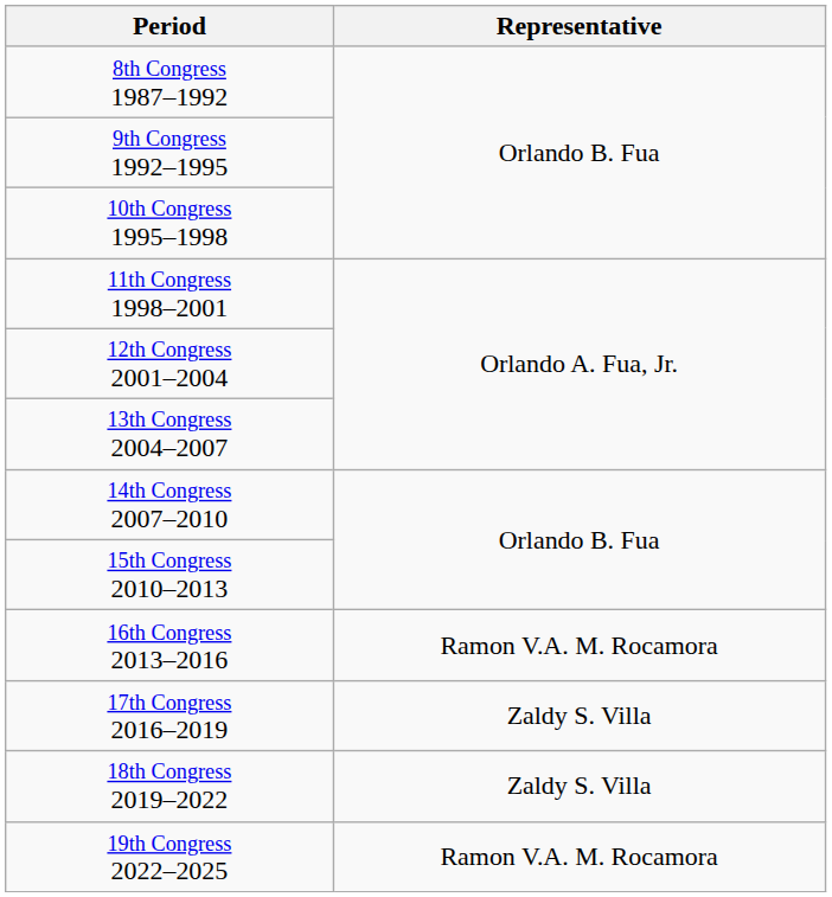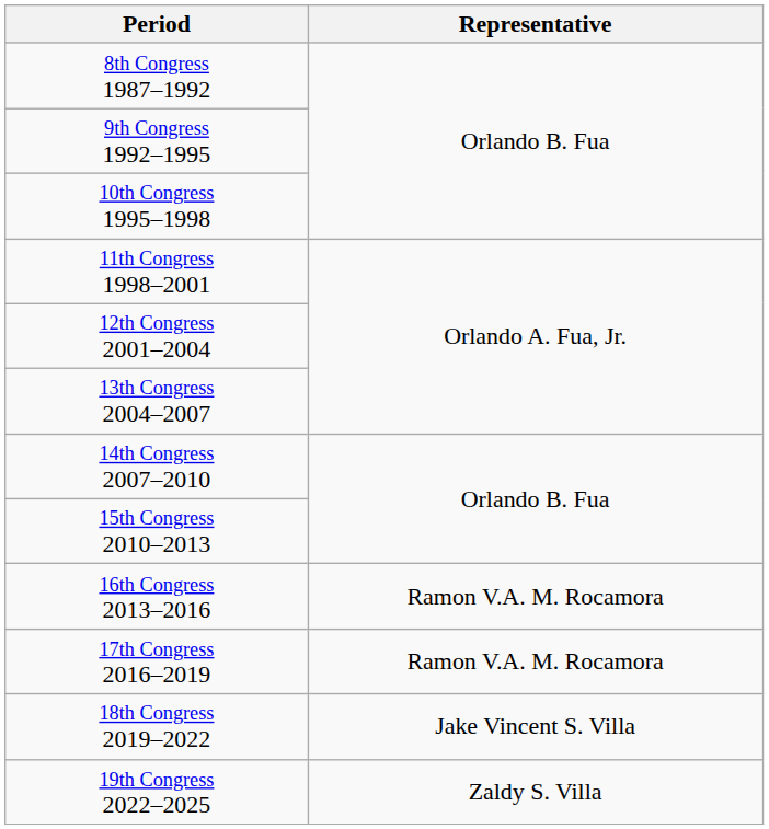17th Congress 2016–2019 | Representative: Zaldy S. Villa -> Ramon V.A. M. Rocamora
18th Congress 2019–2022 | Representative: Zaldy S. Villa -> Jake Vincent S. Villa
19th Congress 2022–2025 | Representative: Ramon V.A. M. Rocamora -> Zaldy S. Villa
